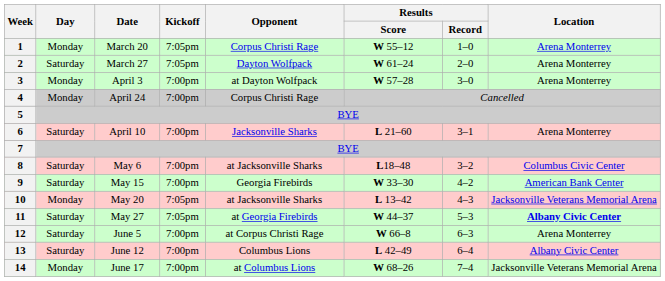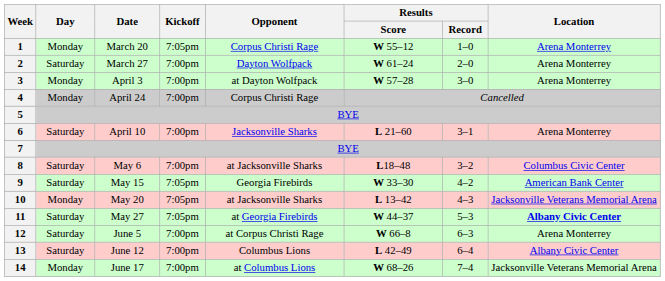2 | Kickoff: 7:05pm -> 7:00pm
9 | Kickoff: 7:00pm -> 7:05pm
